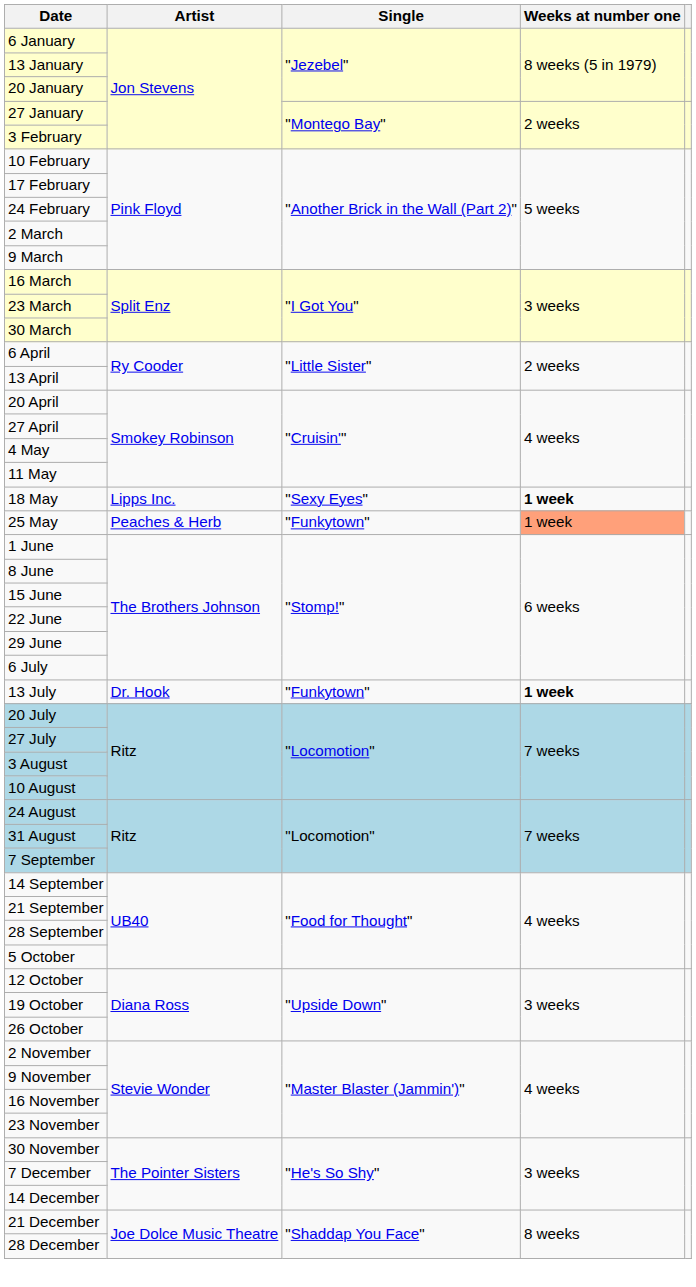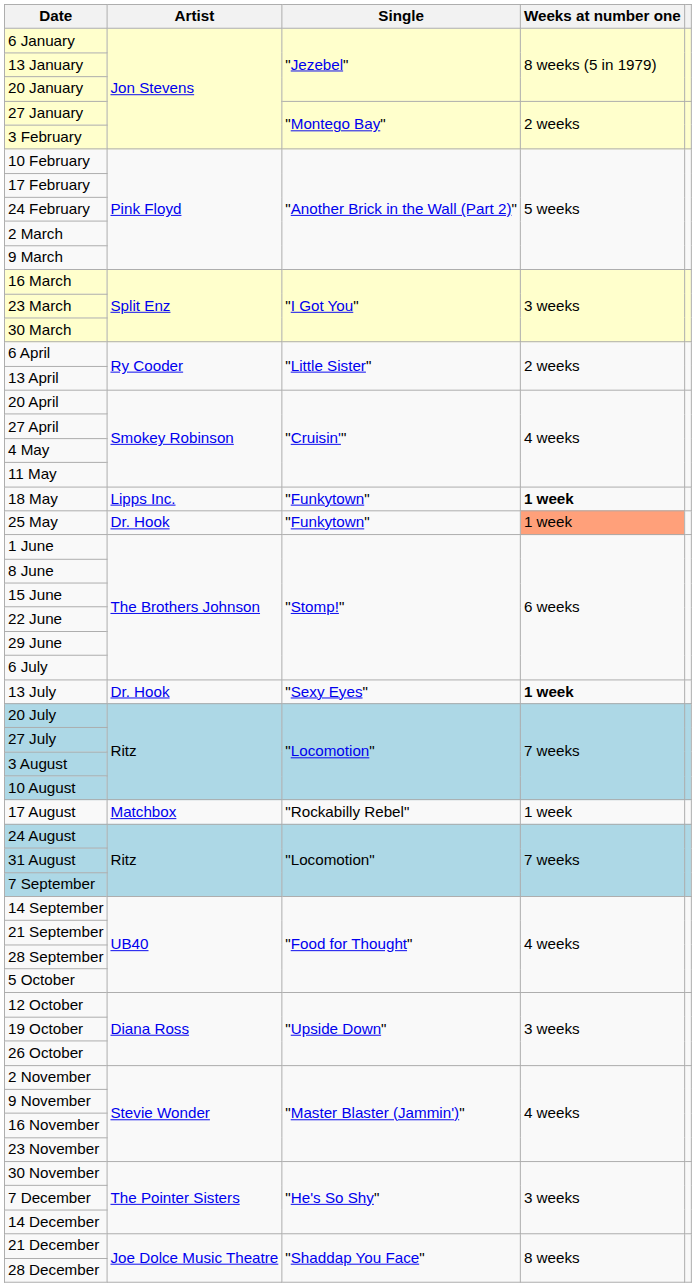18 May | Single: "Sexy Eyes" -> "Funkytown"
25 May | Artist: Peaches & Herb -> Dr. Hook
13 July | Single: "Funkytown" -> "Sexy Eyes"
+ row: 17 August | Matchbox | "Rockabilly Rebel" | 1 week
